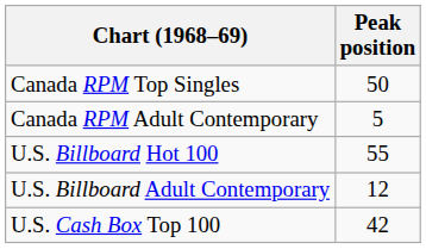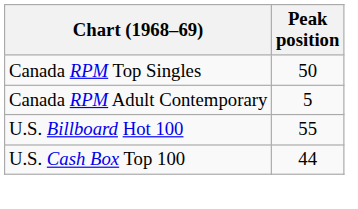- row: U.S. Billboard Adult Contemporary | 12
U.S. Cash Box Top 100 | Peak position: 42 -> 44
